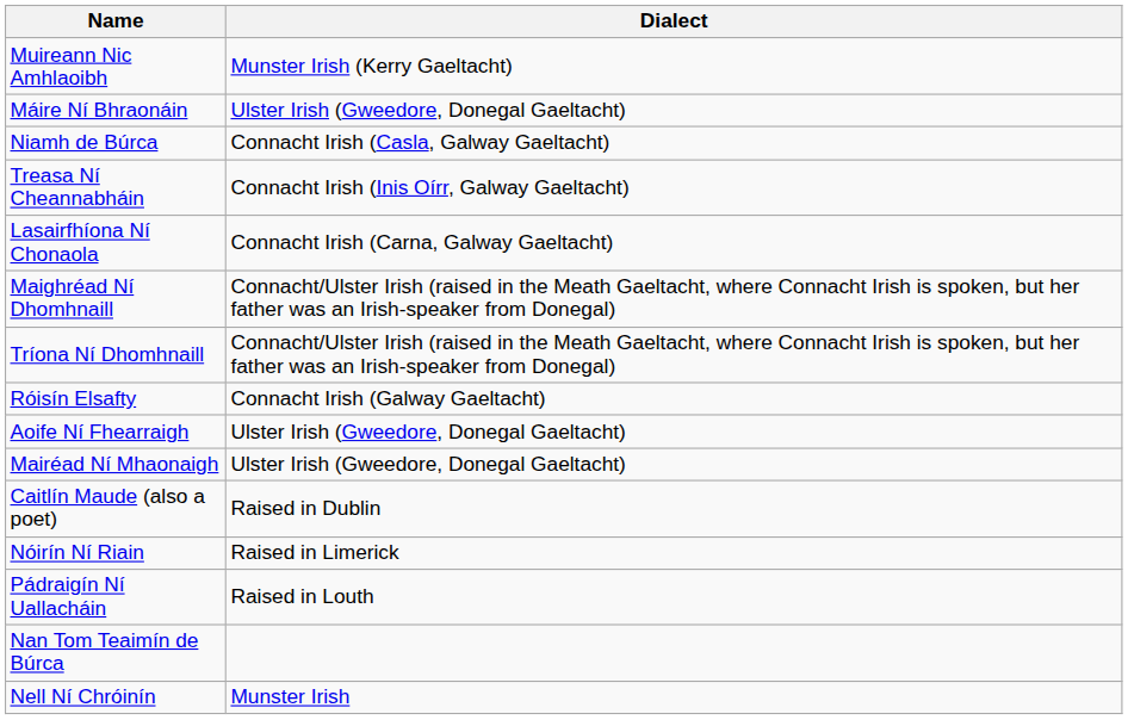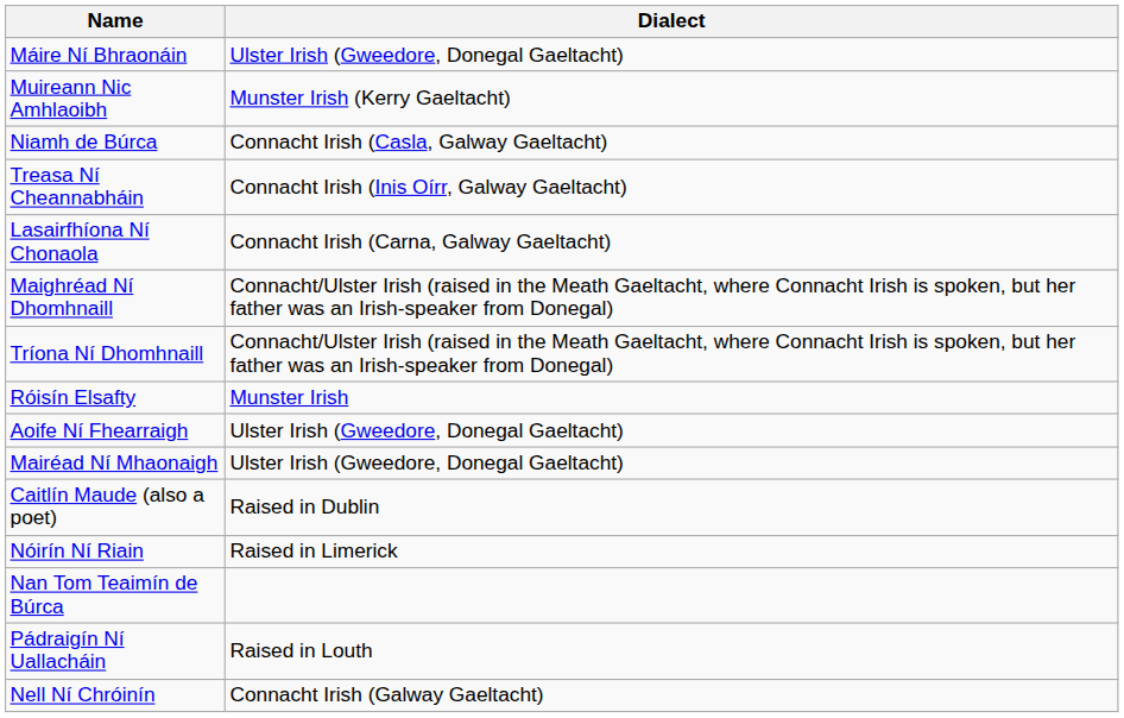rows swapped: Muireann Nic Amhlaoibh <-> Máire Ní Bhraonáin
Róisín Elsafty | Dialect: Connacht Irish (Galway Gaeltacht) -> Munster Irish
rows swapped: Nan Tom Teaimín de Búrca <-> Pádraigín Ní Uallacháin
Nell Ní Chróinín | Dialect: Munster Irish -> Connacht Irish (Galway Gaeltacht)
